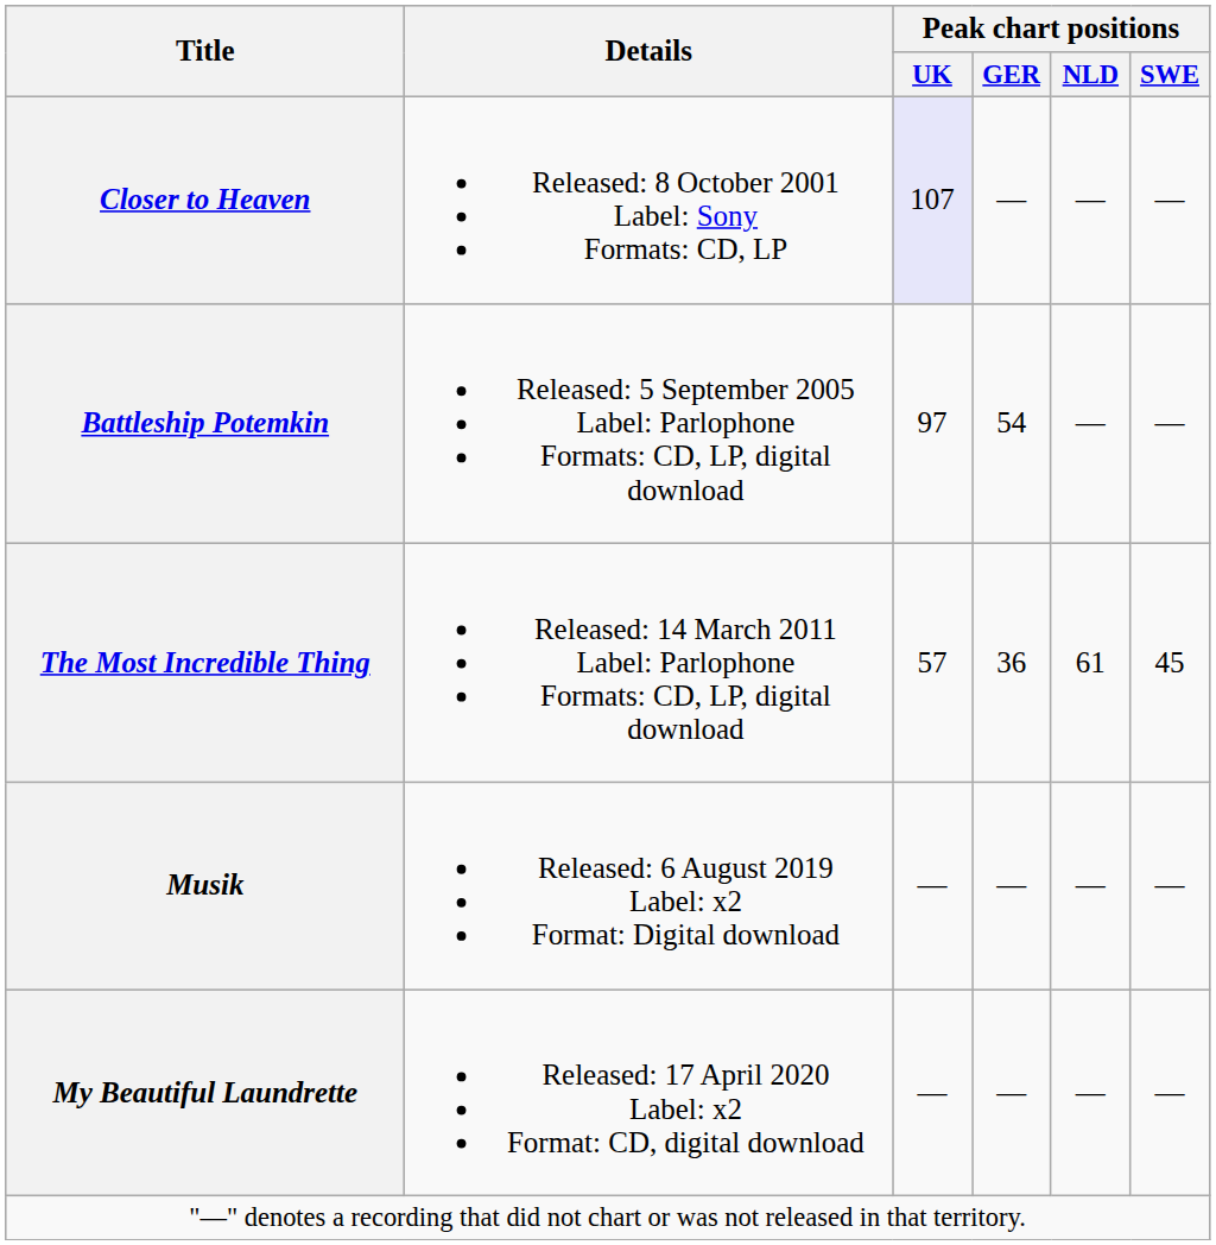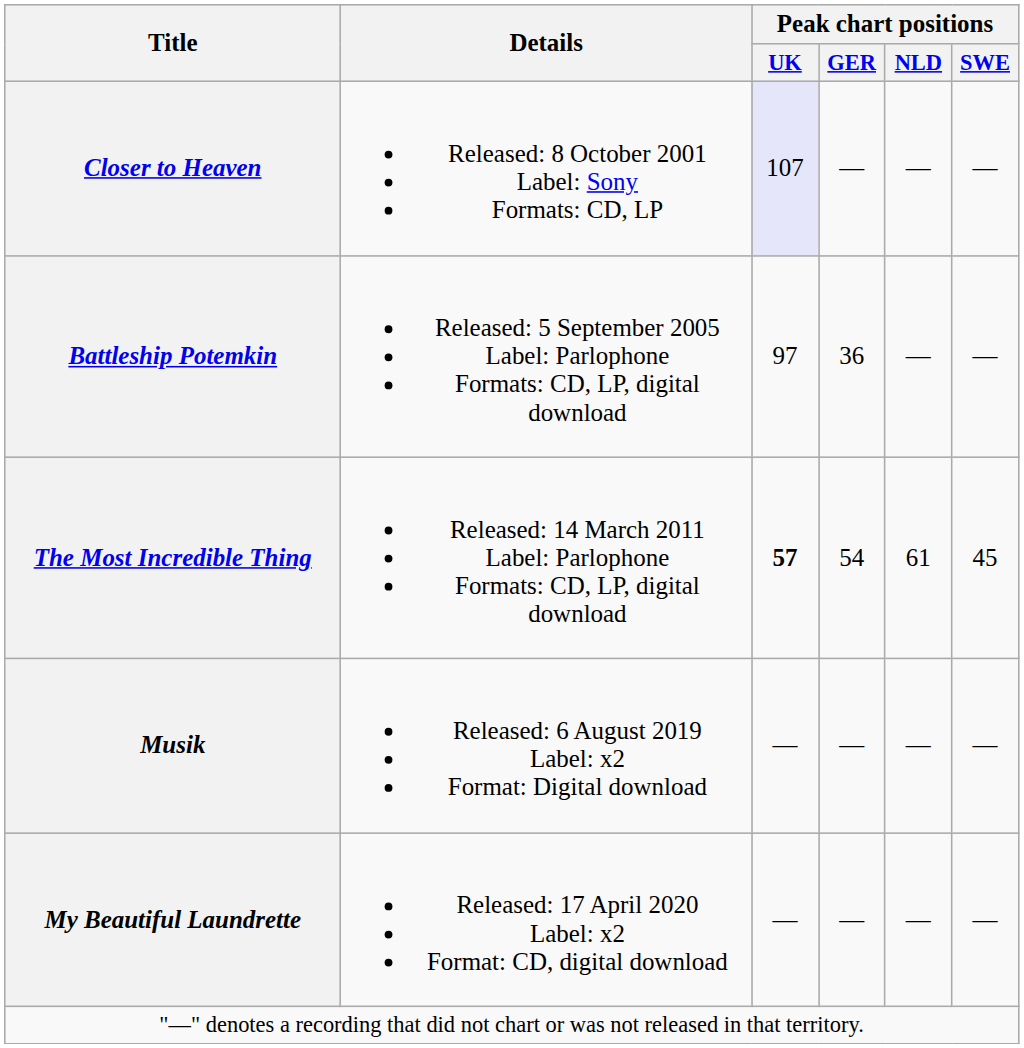Battleship Potemkin | Peak chart positions / GER: 54 -> 36
The Most Incredible Thing | Peak chart positions / UK: normal -> bold
The Most Incredible Thing | Peak chart positions / GER: 36 -> 54
